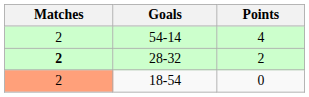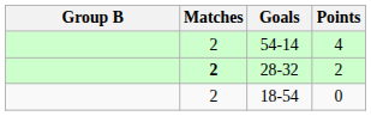+ column: Group B
18-54 | Matches: lightsalmon background -> no background
